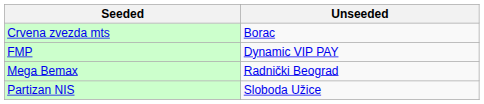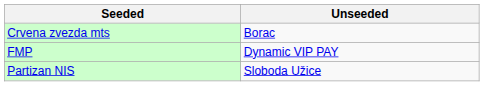- row: Mega Bemax | Radnički Beograd
